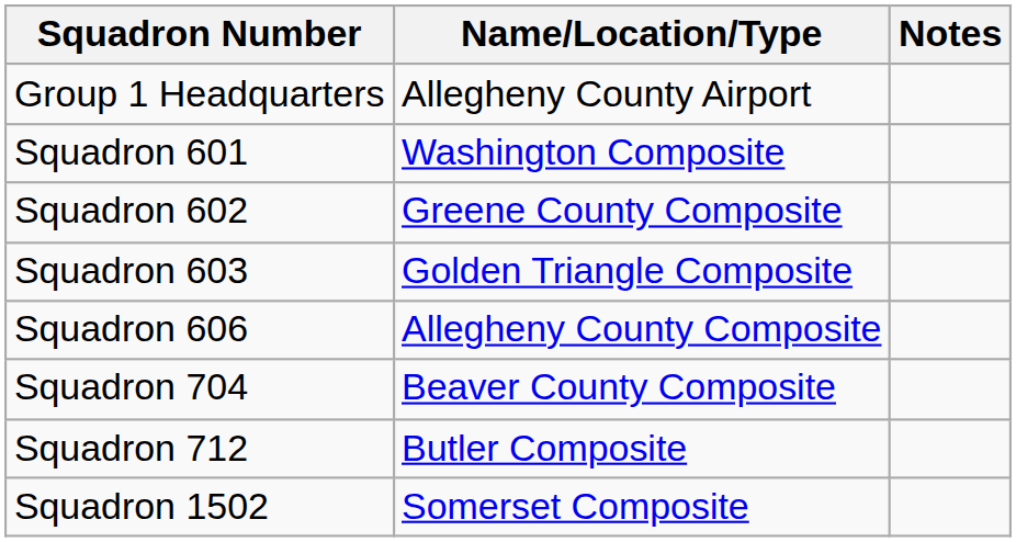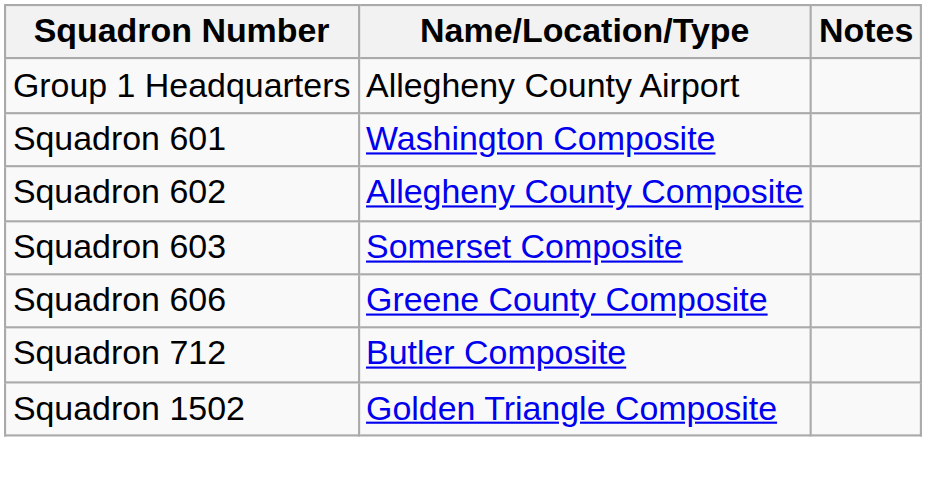Squadron 602 | Name/Location/Type: Greene County Composite -> Allegheny County Composite
Squadron 603 | Name/Location/Type: Golden Triangle Composite -> Somerset Composite
Squadron 606 | Name/Location/Type: Allegheny County Composite -> Greene County Composite
- row: Squadron 704 | Beaver County Composite
Squadron 1502 | Name/Location/Type: Somerset Composite -> Golden Triangle Composite
